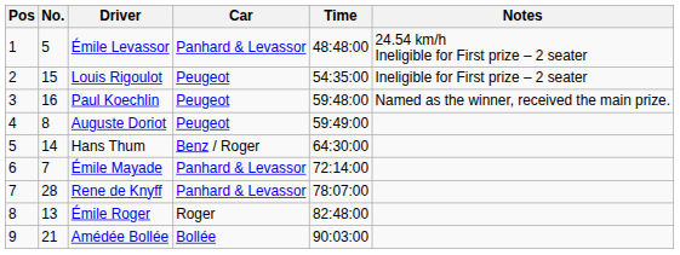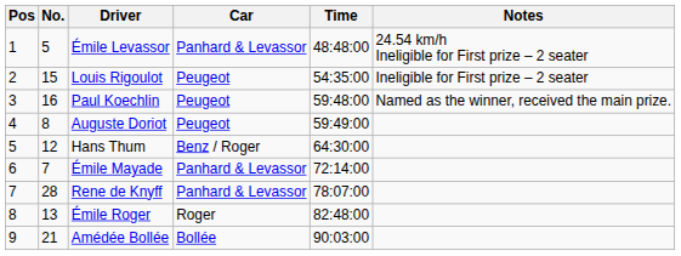Hans Thum | No.: 14 -> 12
